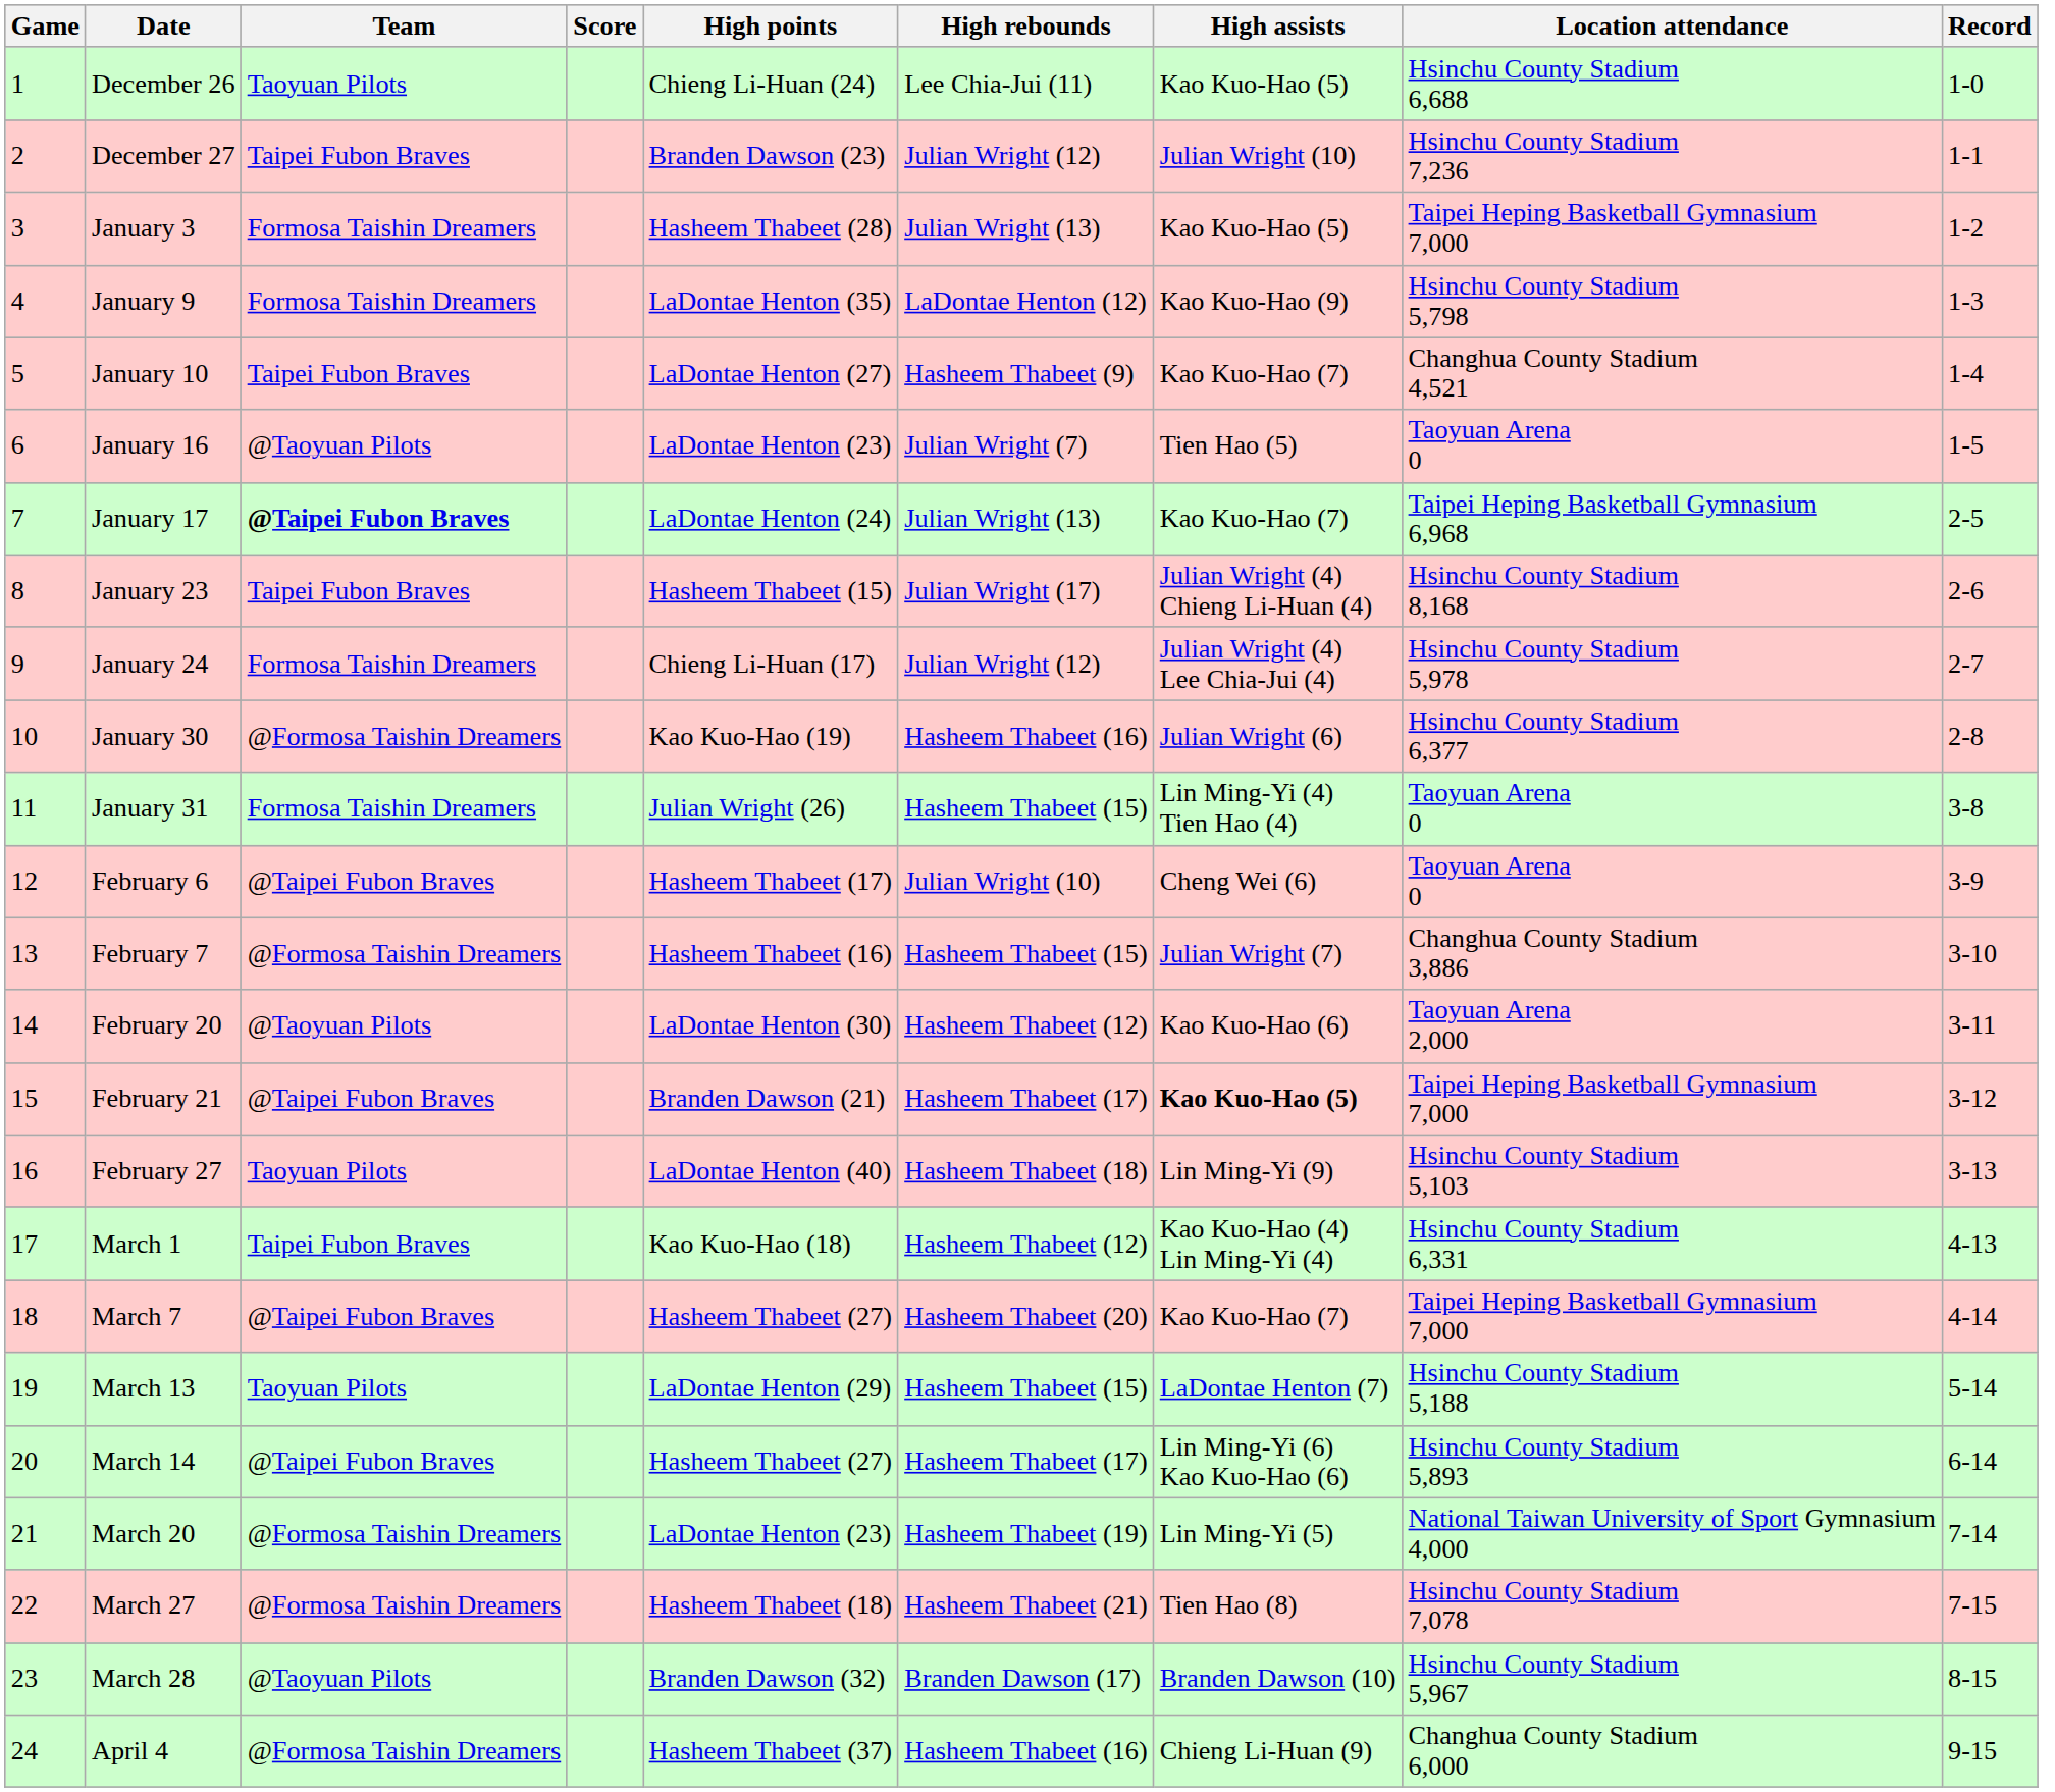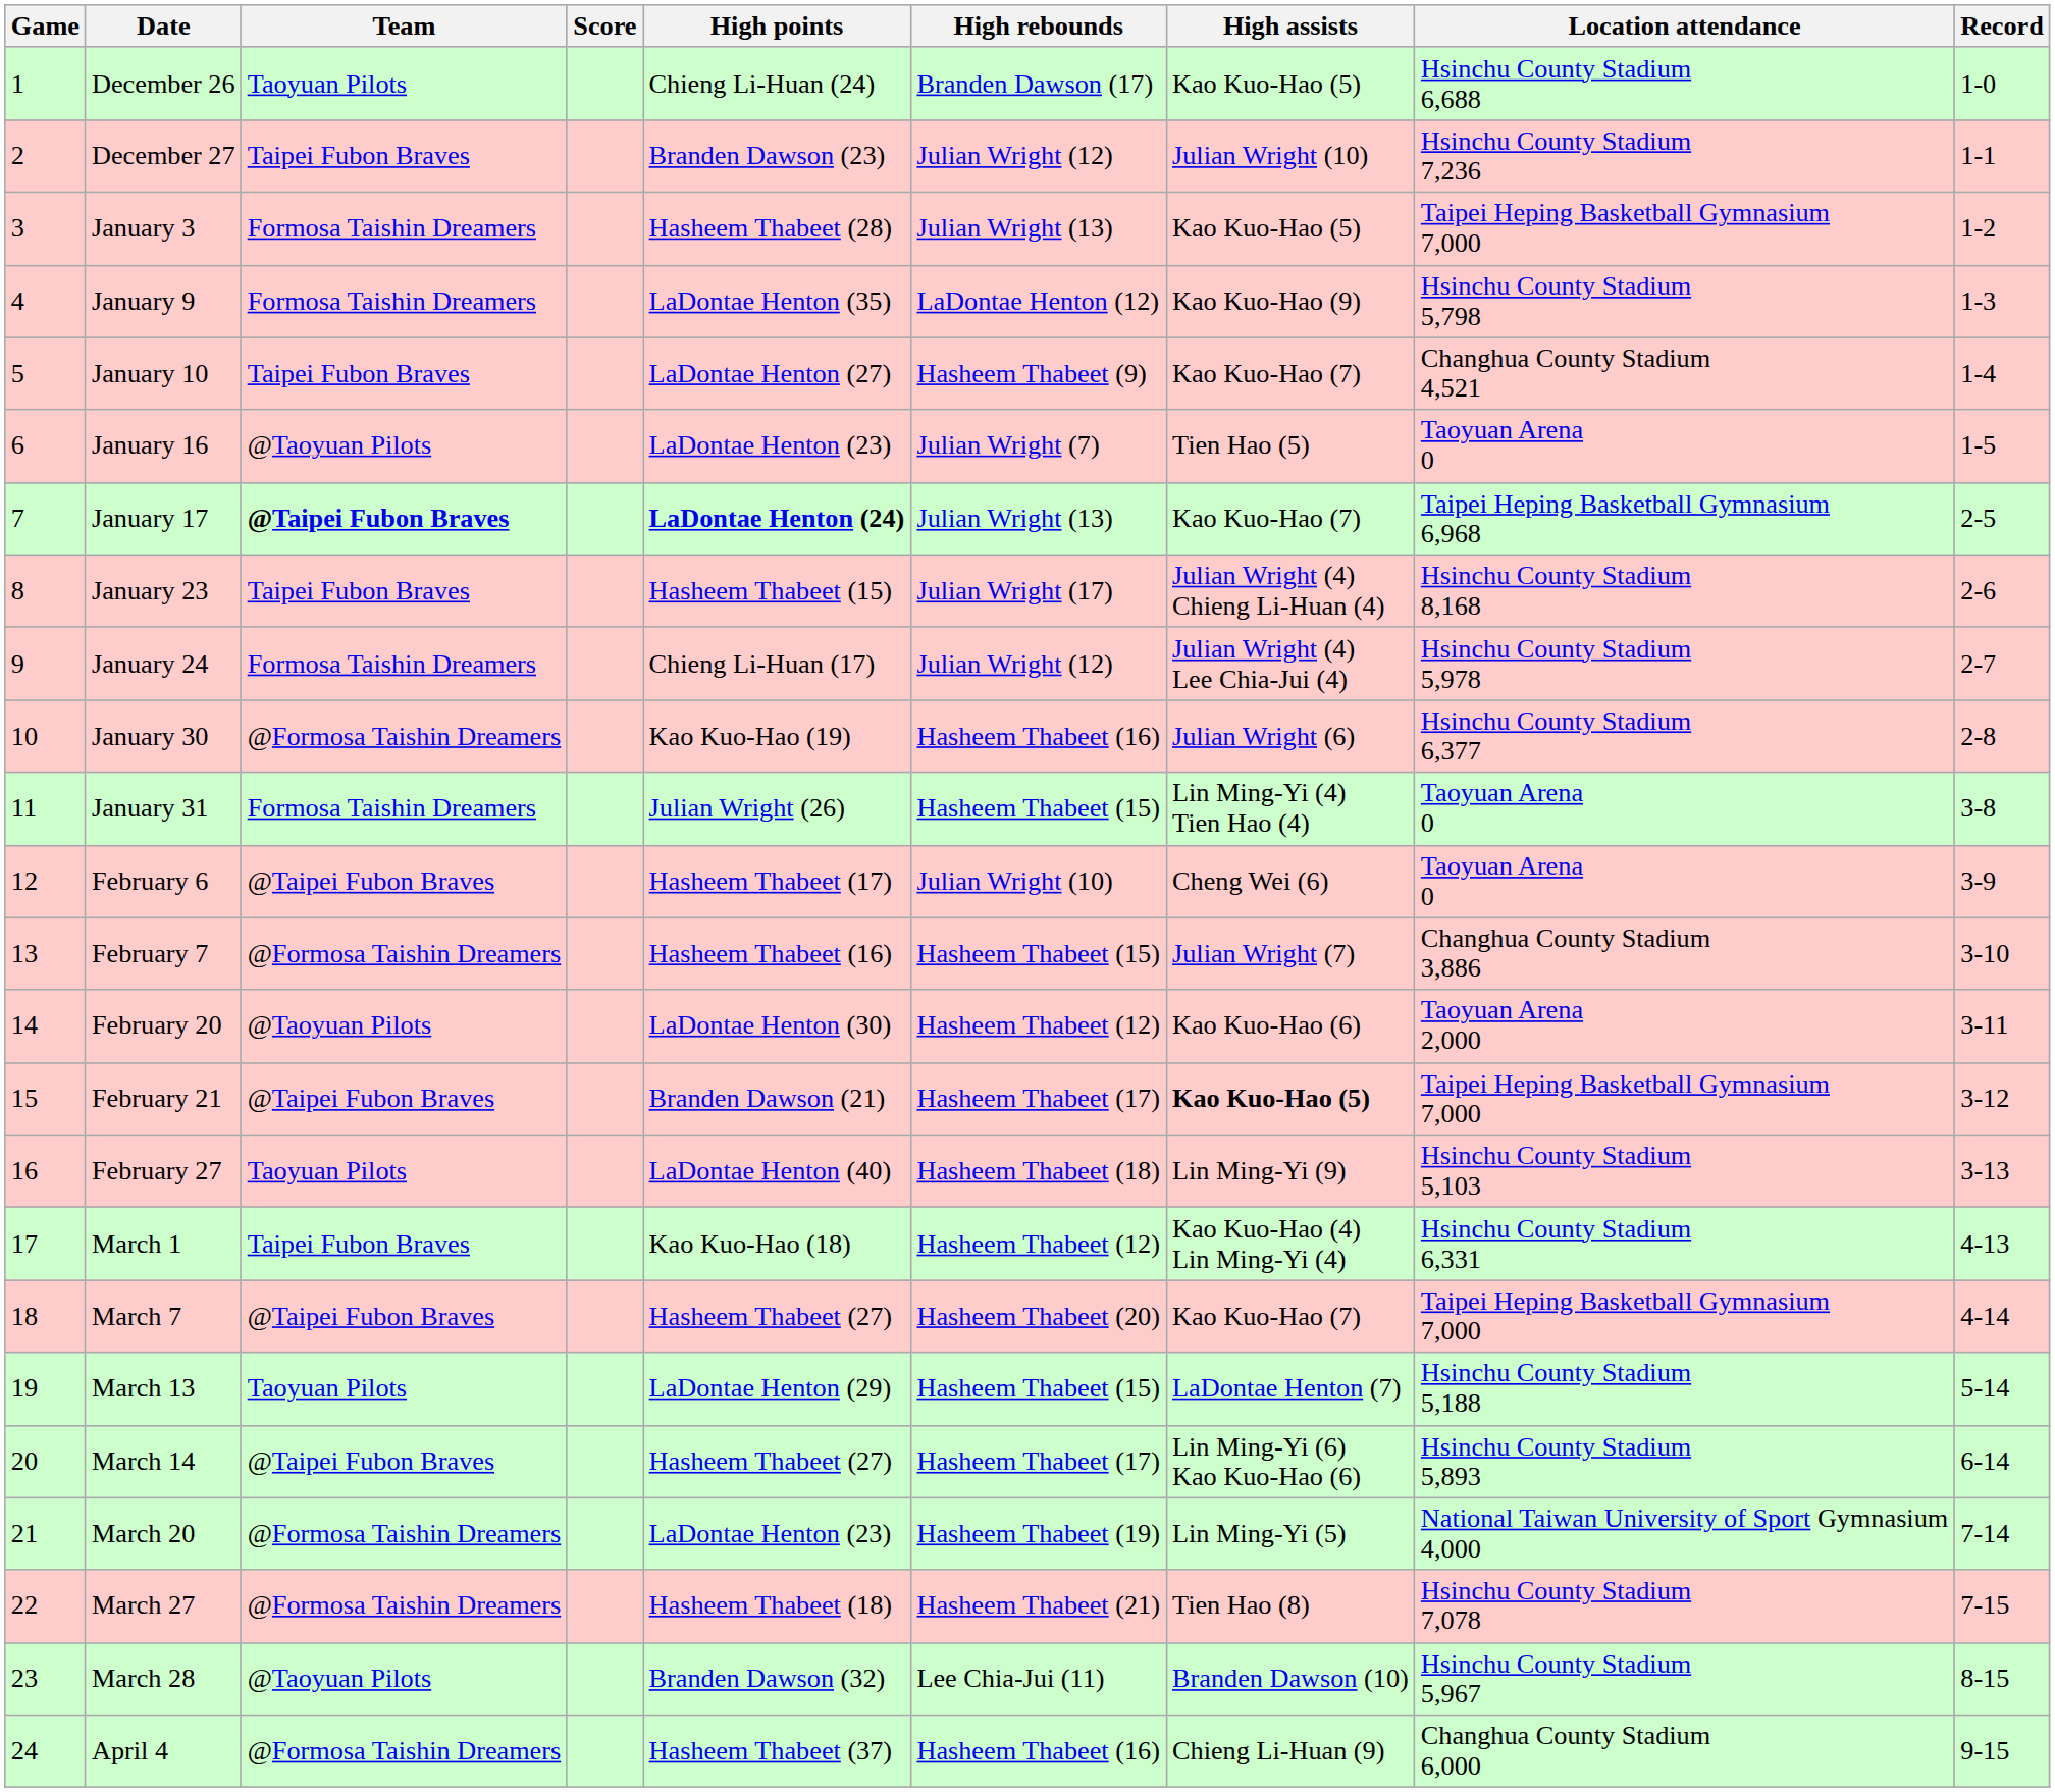December 26 | High rebounds: Lee Chia-Jui (11) -> Branden Dawson (17)
January 17 | High points: normal -> bold
March 28 | High rebounds: Branden Dawson (17) -> Lee Chia-Jui (11)
